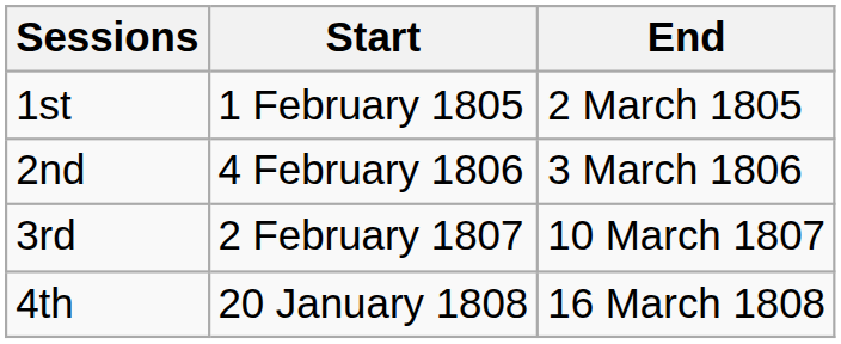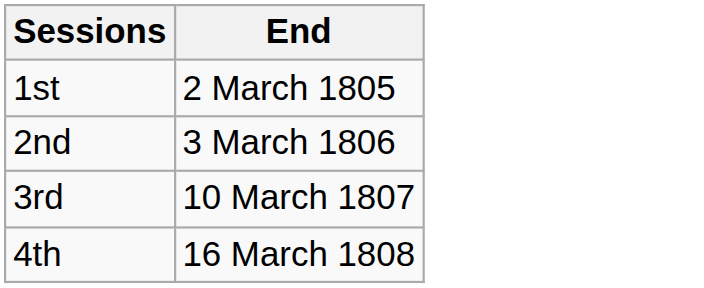- column: Start | 1 February 1805 | 4 February 1806 | 2 February 1807 | 20 January 1808
